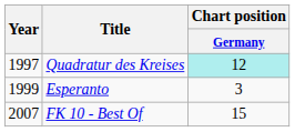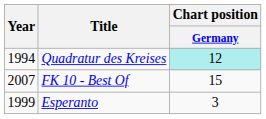Quadratur des Kreises | Year: 1997 -> 1994
rows swapped: Esperanto <-> FK 10 - Best Of
